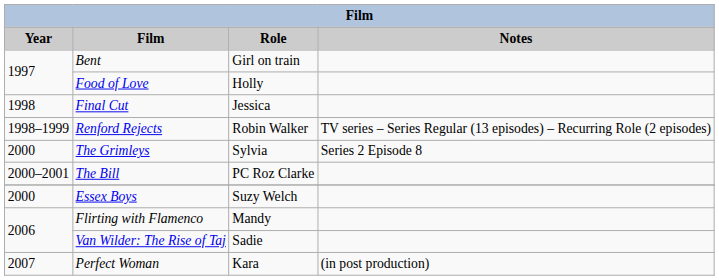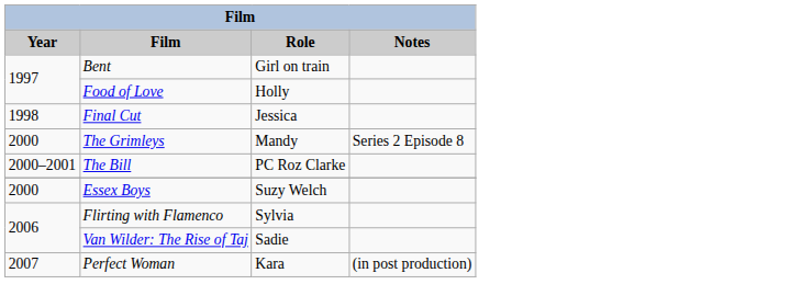- row: 1998–1999 | Renford Rejects | Robin Walker | TV series – Series Regular (13 episodes) – Recurring Role (2 episodes)
The Grimleys | Role: Sylvia -> Mandy
Flirting with Flamenco | Role: Mandy -> Sylvia
